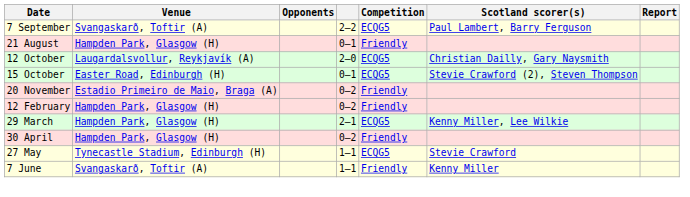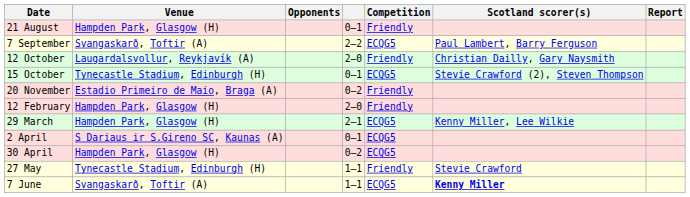rows swapped: 21 August <-> 7 September
12 October | Competition: ECQG5 -> Friendly
15 October | Venue: Easter Road, Edinburgh (H) -> Tynecastle Stadium, Edinburgh (H)
12 February | column 4: 0–2 -> 2–0
+ row: 2 April | S Dariaus ir S.Gireno SC, Kaunas (A) | 0–1 | ECQG5
30 April | Competition: Friendly -> ECQG5
27 May | Competition: ECQG5 -> Friendly
7 June | Competition: Friendly -> ECQG5
7 June | Scotland scorer(s): normal -> bold
